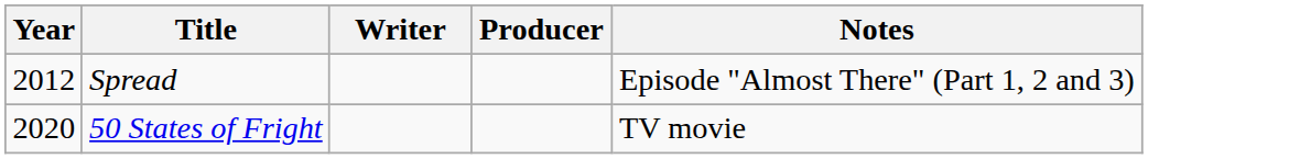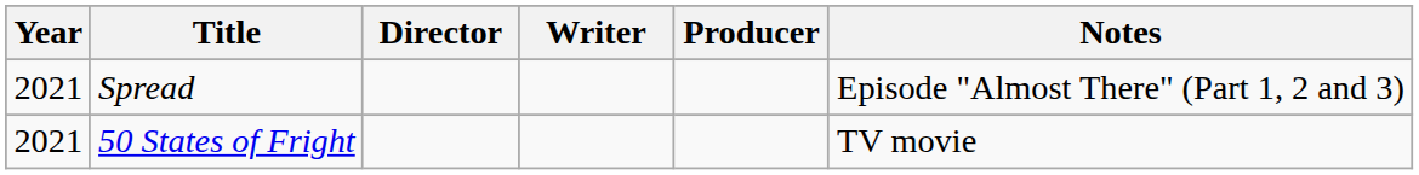+ column: Director
Spread | Year: 2012 -> 2021
50 States of Fright | Year: 2020 -> 2021
